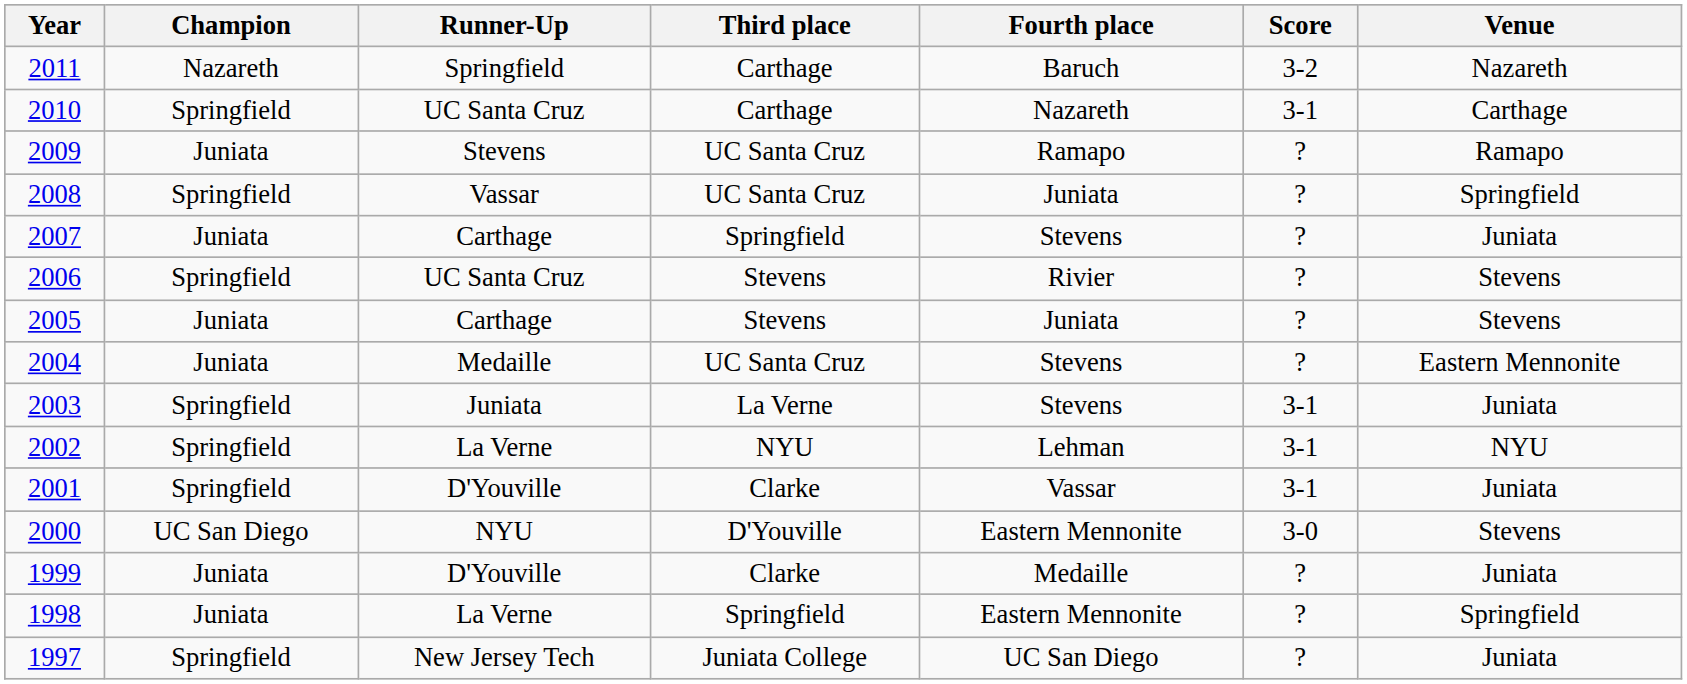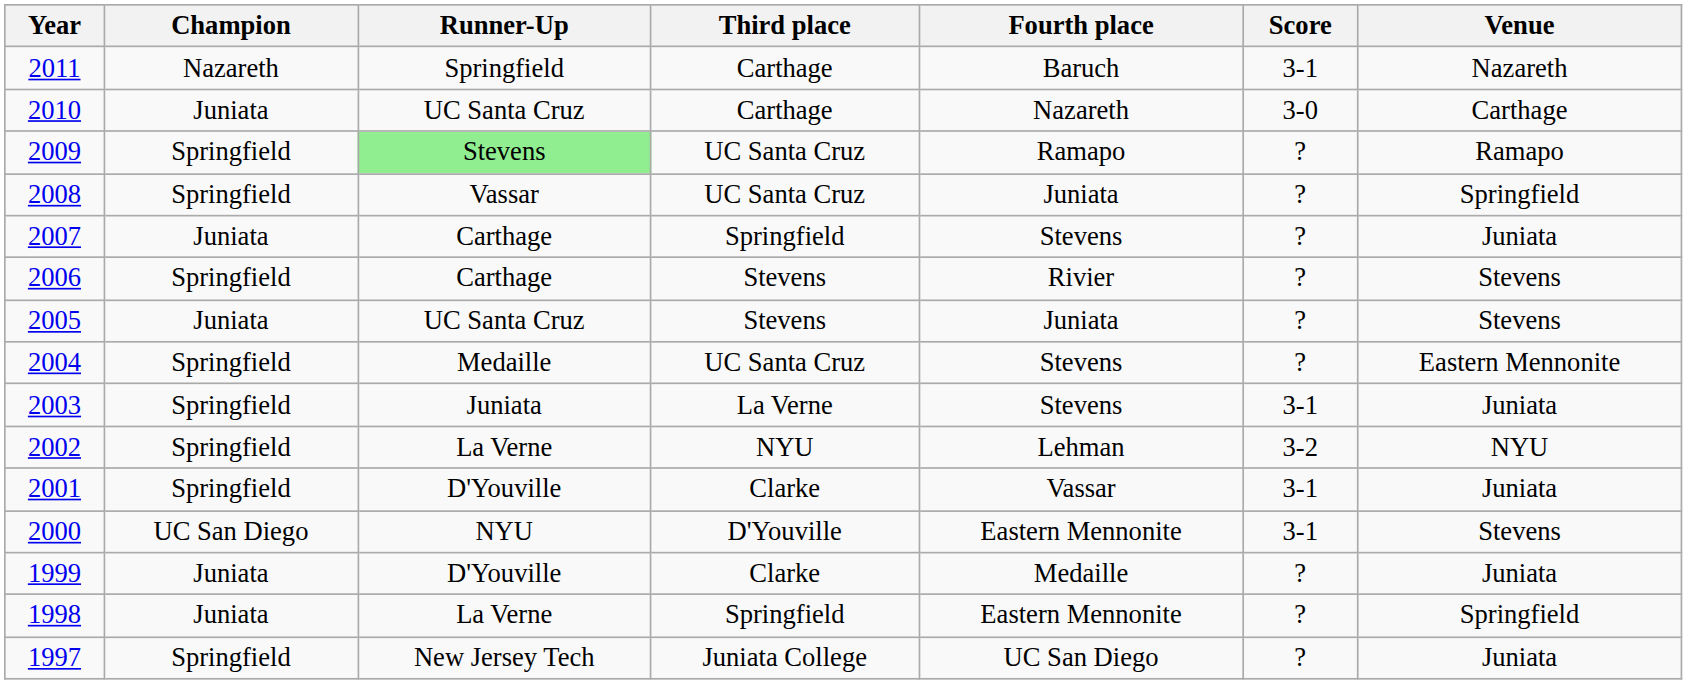2011 | Score: 3-2 -> 3-1
2010 | Champion: Springfield -> Juniata
2010 | Score: 3-1 -> 3-0
2009 | Champion: Juniata -> Springfield
2009 | Runner-Up: no background -> lightgreen background
2006 | Runner-Up: UC Santa Cruz -> Carthage
2005 | Runner-Up: Carthage -> UC Santa Cruz
2004 | Champion: Juniata -> Springfield
2002 | Score: 3-1 -> 3-2
2000 | Score: 3-0 -> 3-1
